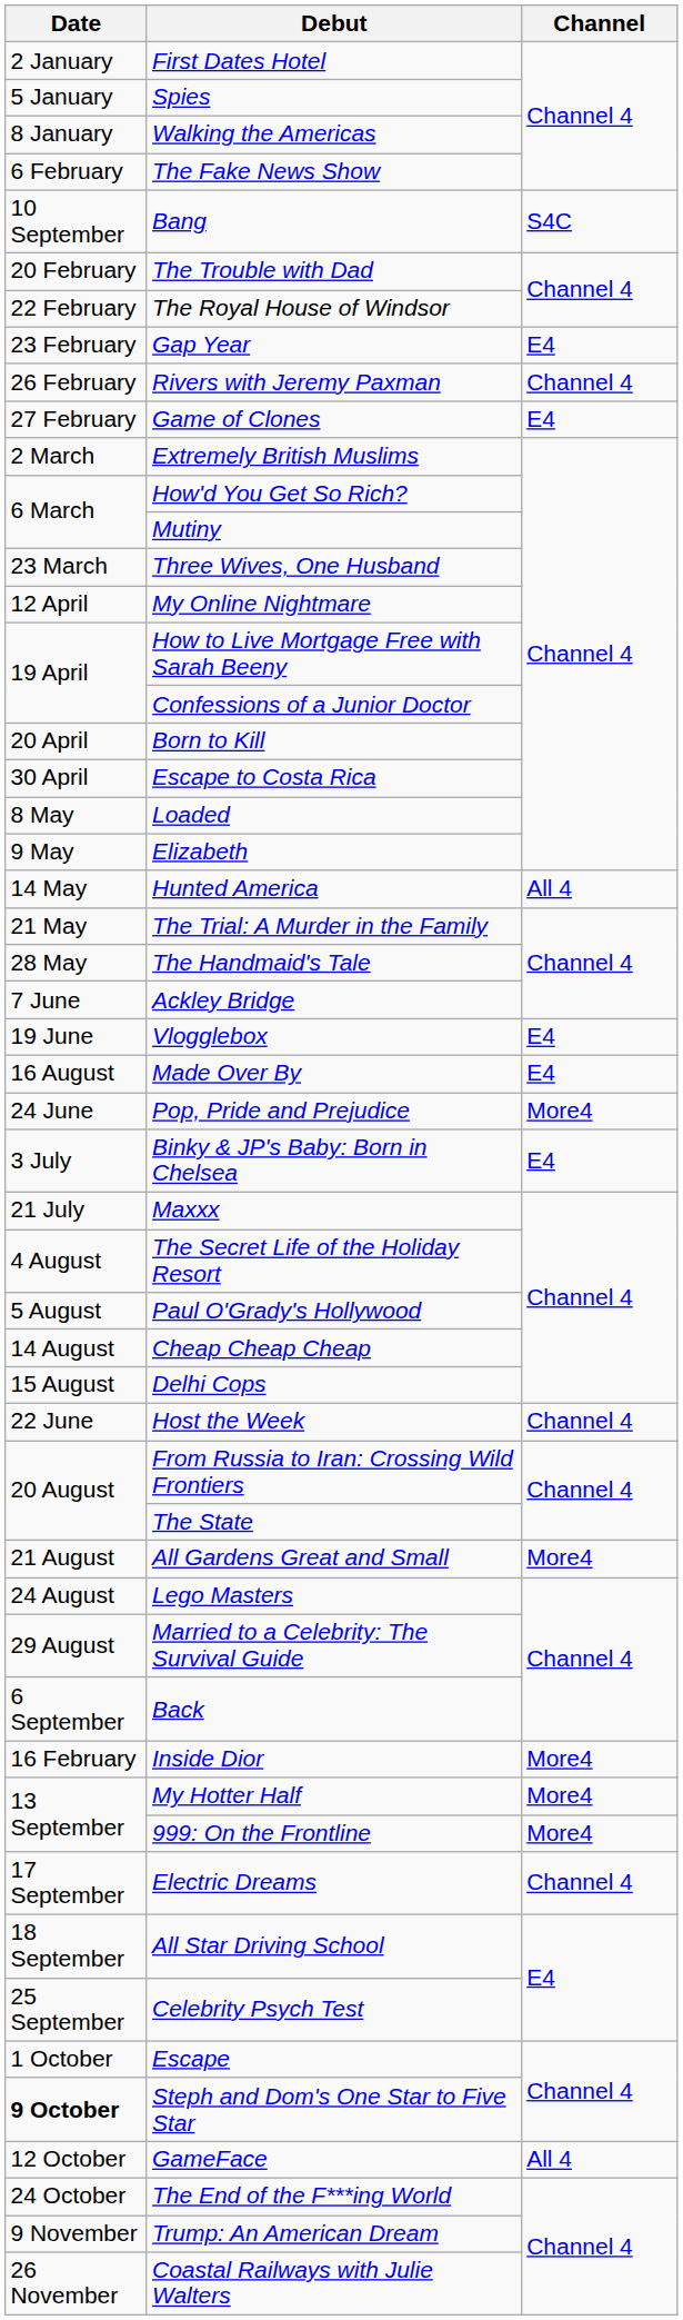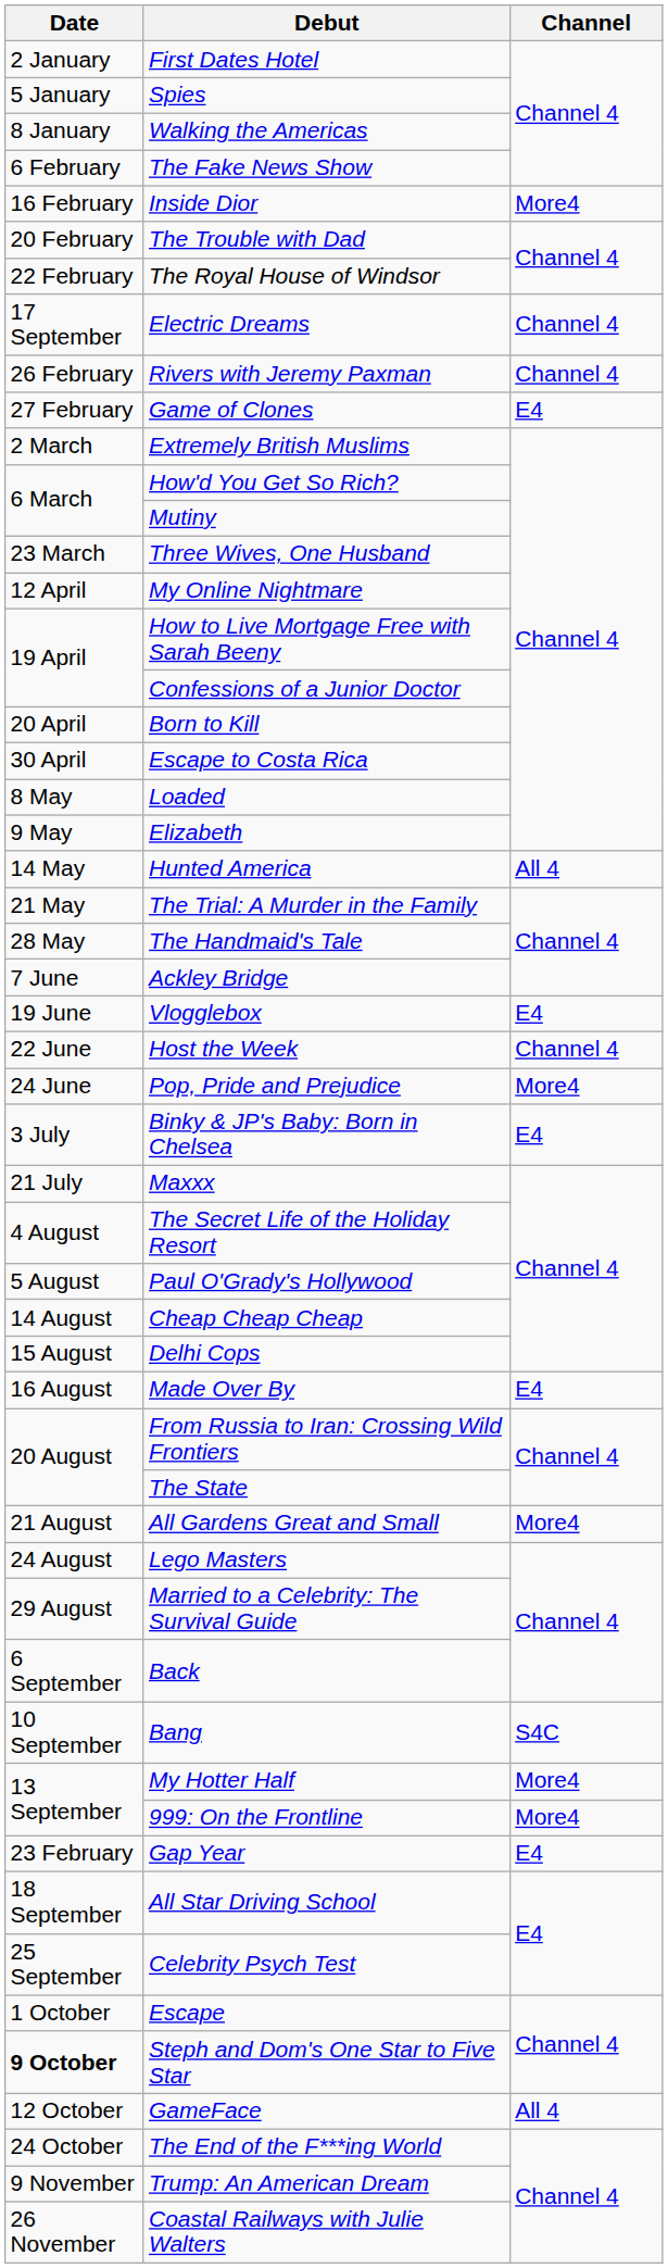rows swapped: Inside Dior <-> Bang
rows swapped: Gap Year <-> Electric Dreams
rows swapped: Host the Week <-> Made Over By
